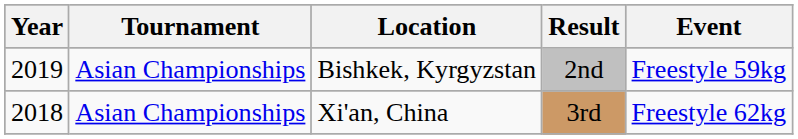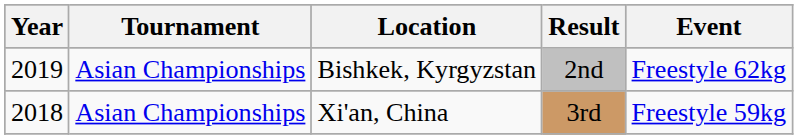Bishkek, Kyrgyzstan | Event: Freestyle 59kg -> Freestyle 62kg
Xi'an, China | Event: Freestyle 62kg -> Freestyle 59kg
